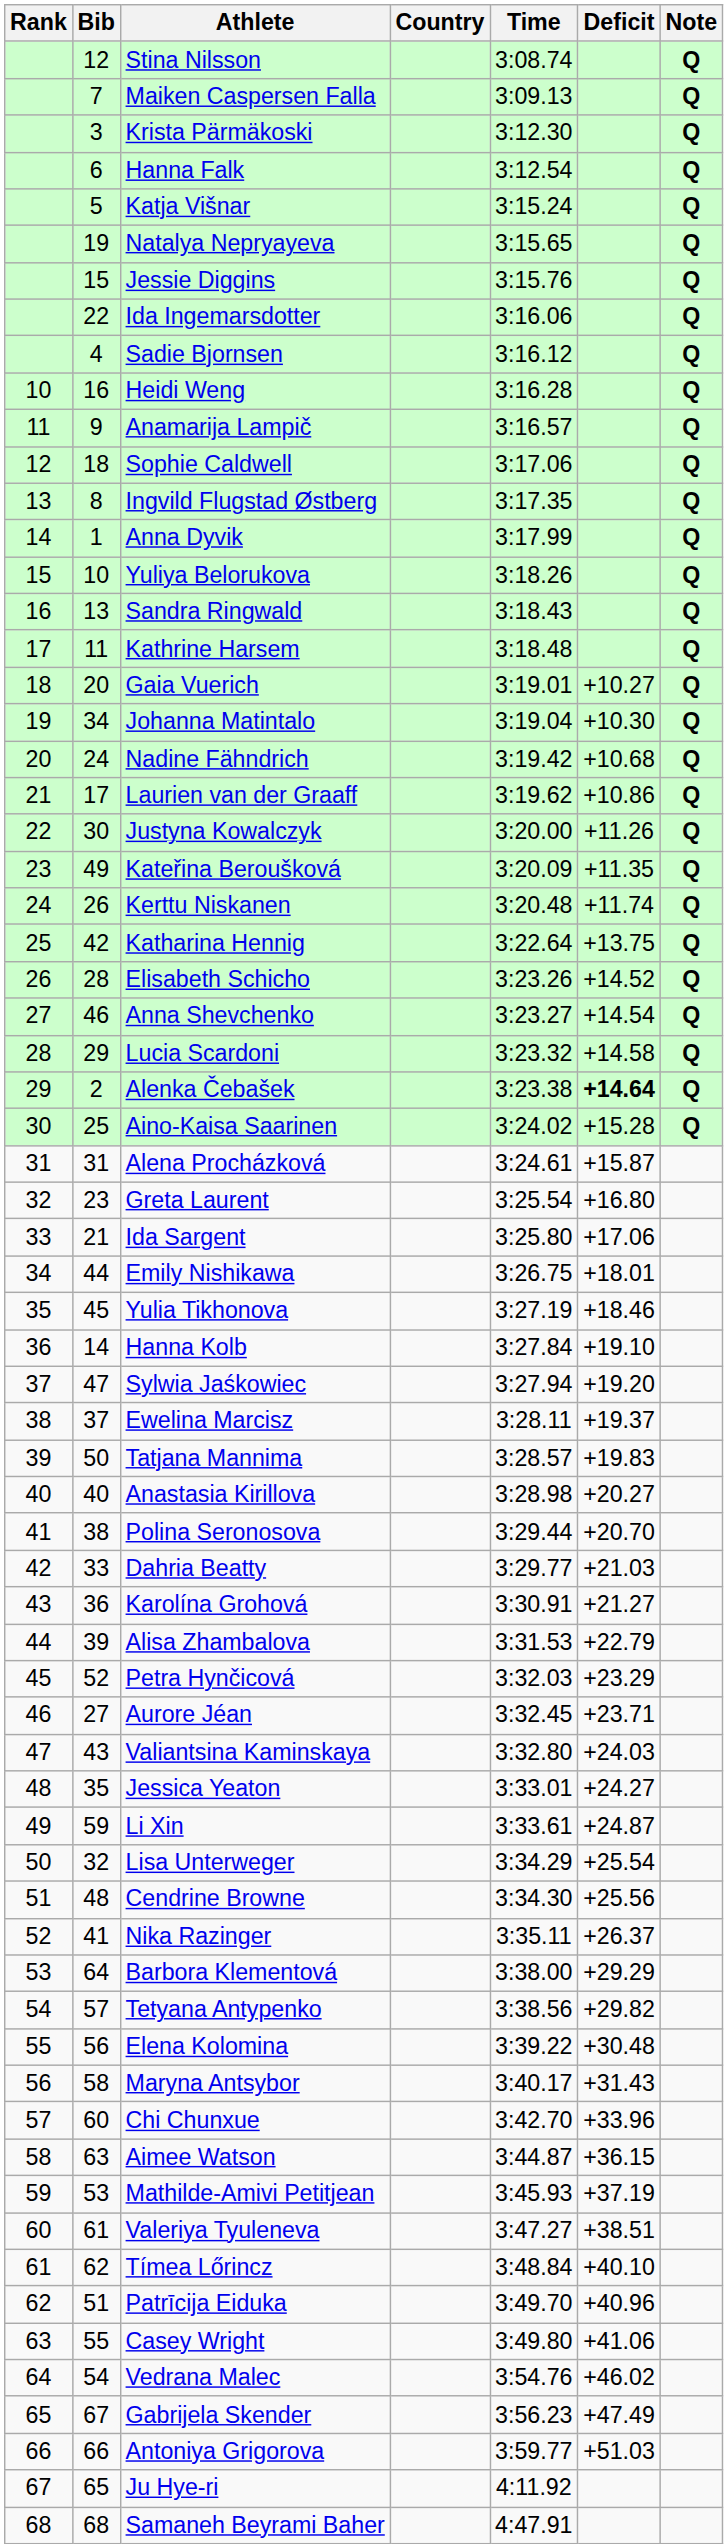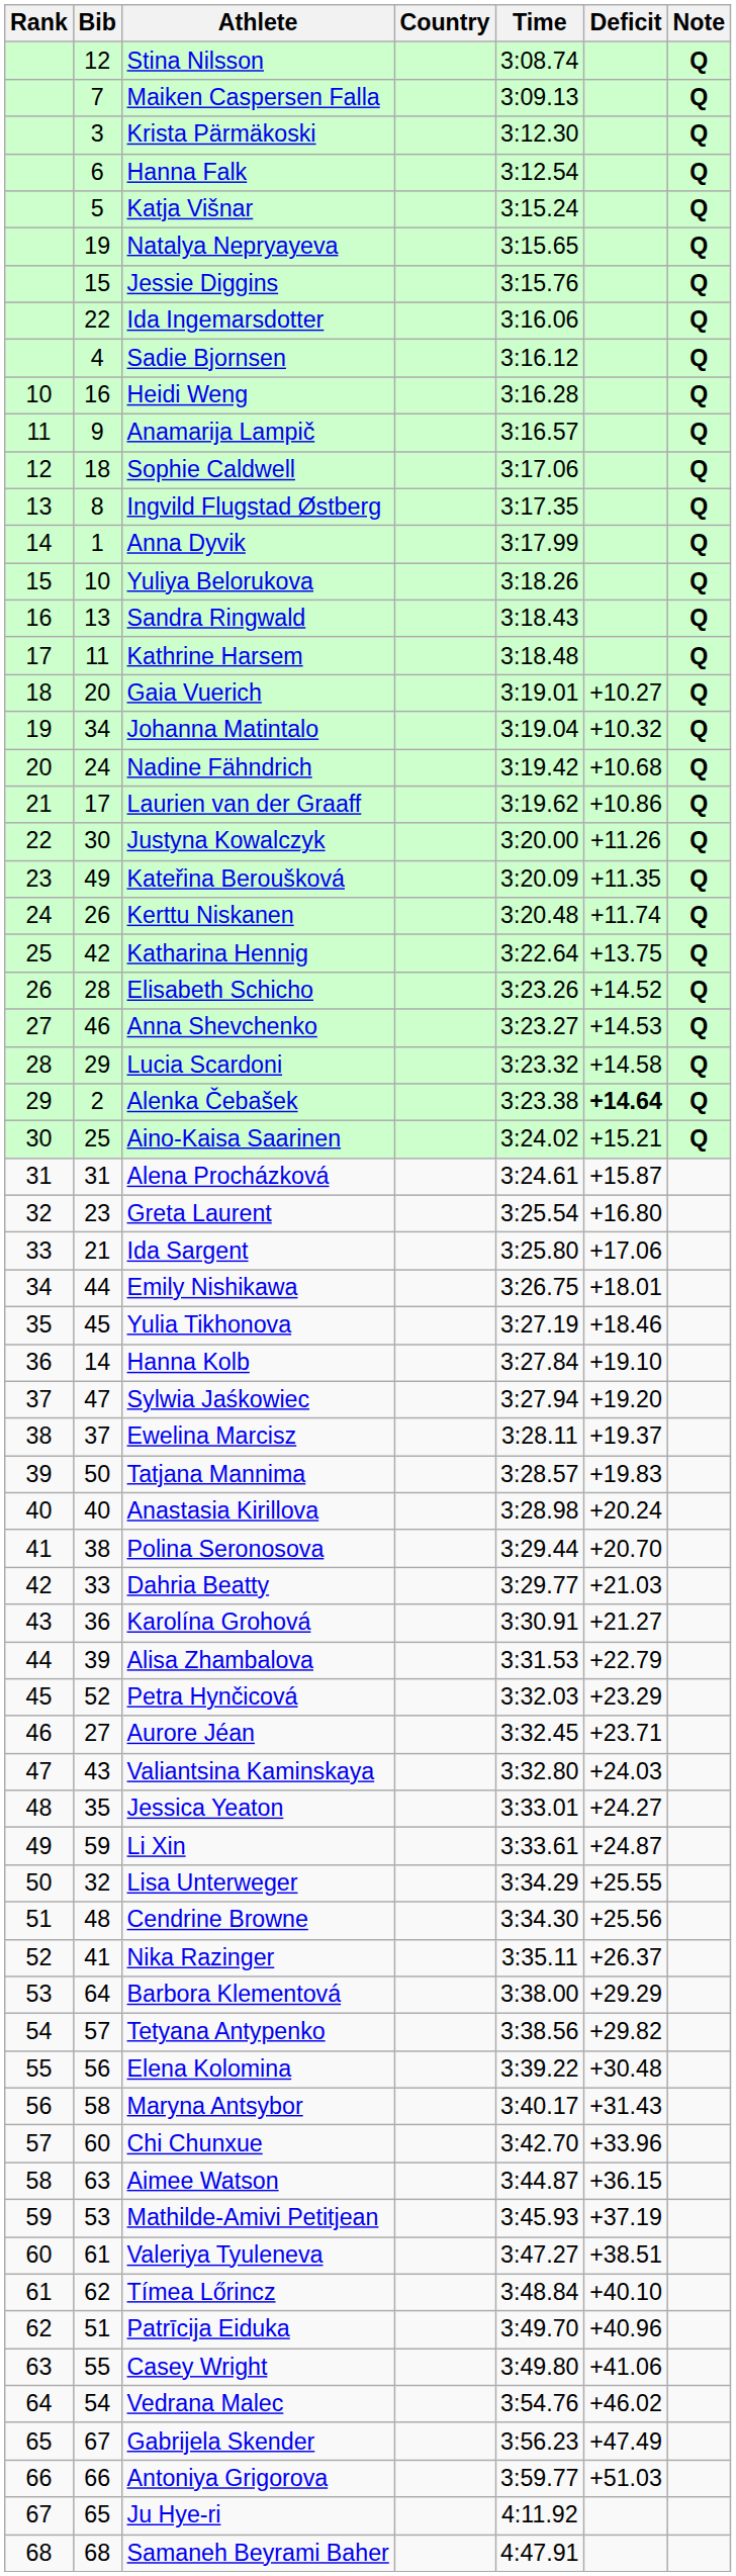Johanna Matintalo | Deficit: +10.30 -> +10.32
Anna Shevchenko | Deficit: +14.54 -> +14.53
Aino-Kaisa Saarinen | Deficit: +15.28 -> +15.21
Anastasia Kirillova | Deficit: +20.27 -> +20.24
Lisa Unterweger | Deficit: +25.54 -> +25.55
